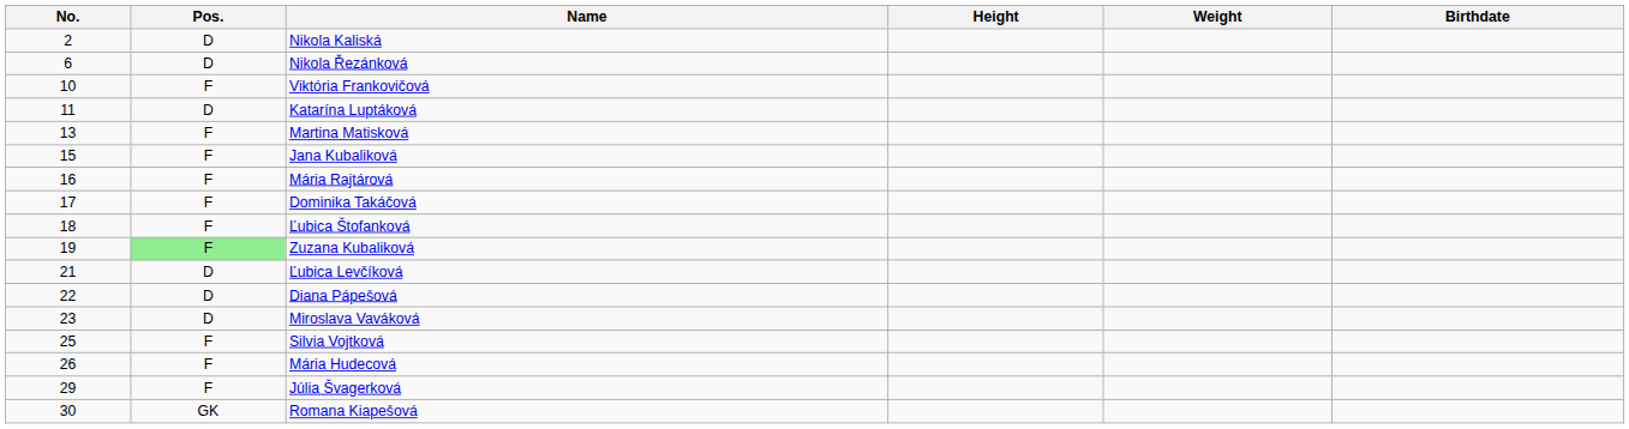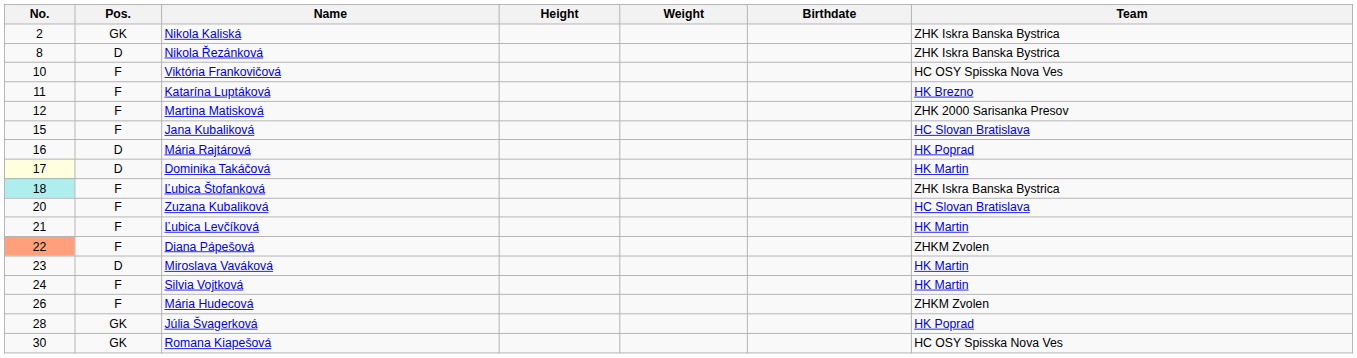+ column: Team | ZHK Iskra Banska Bystrica | ZHK Iskra Banska Bystrica | HC OSY Spisska Nova Ves | HK Brezno | ZHK 2000 Sarisanka Presov | HC Slovan Bratislava | HK Poprad | HK Martin | ZHK Iskra Banska Bystrica | HC Slovan Bratislava | HK Martin | ZHKM Zvolen | HK Martin | HK Martin | ZHKM Zvolen | HK Poprad | HC OSY Spisska Nova Ves
Nikola Kaliská | Pos.: D -> GK
Nikola Řezánková | No.: 6 -> 8
Katarína Luptáková | Pos.: D -> F
Martina Matisková | No.: 13 -> 12
Mária Rajtárová | Pos.: F -> D
Dominika Takáčová | No.: no background -> lightyellow background
Dominika Takáčová | Pos.: F -> D
Ľubica Štofanková | No.: no background -> paleturquoise background
Zuzana Kubaliková | No.: 19 -> 20
Zuzana Kubaliková | Pos.: lightgreen background -> no background
Ľubica Levčíková | Pos.: D -> F
Diana Pápešová | No.: no background -> lightsalmon background
Diana Pápešová | Pos.: D -> F
Silvia Vojtková | No.: 25 -> 24
Júlia Švagerková | No.: 29 -> 28
Júlia Švagerková | Pos.: F -> GK
